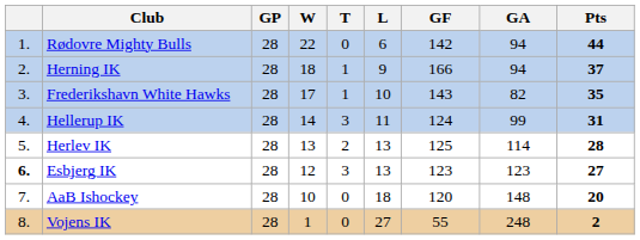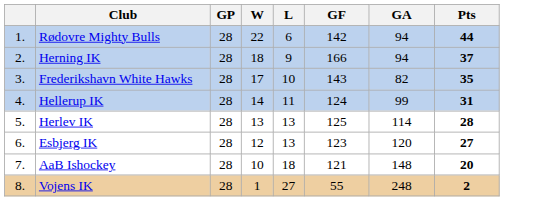- column: T | 0 | 1 | 1 | 3 | 2 | 3 | 0 | 0
Esbjerg IK | column 1: bold -> normal
Esbjerg IK | GA: 123 -> 120
AaB Ishockey | GF: 120 -> 121
